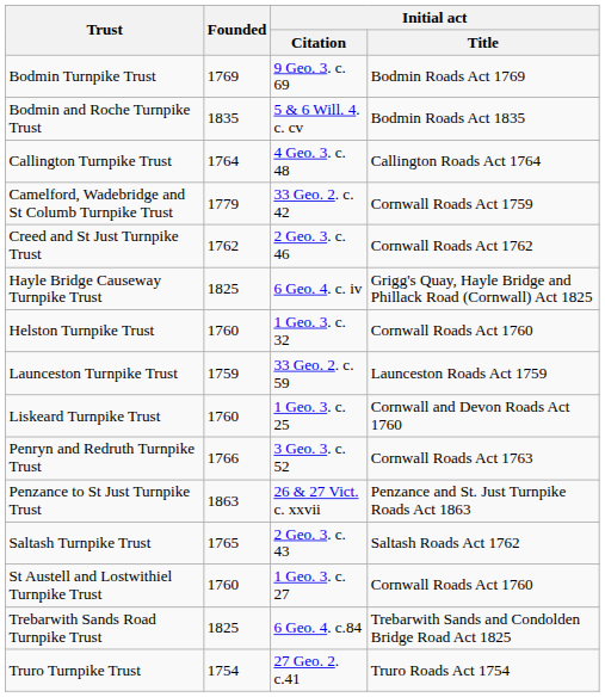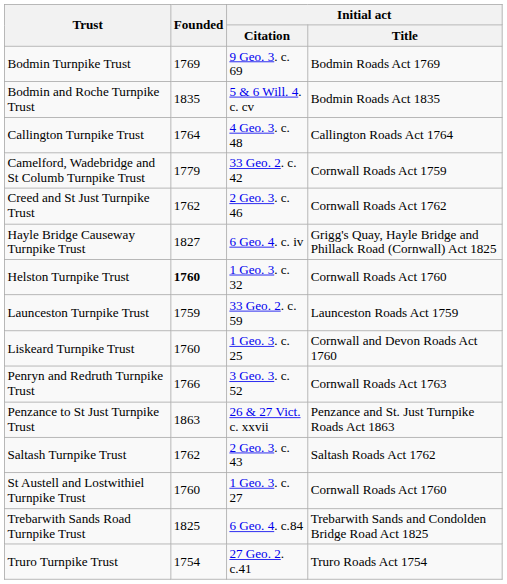Hayle Bridge Causeway Turnpike Trust | Founded: 1825 -> 1827
Helston Turnpike Trust | Founded: normal -> bold
Saltash Turnpike Trust | Founded: 1765 -> 1762
